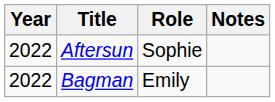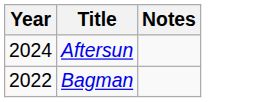- column: Role | Sophie | Emily
Aftersun | Year: 2022 -> 2024
